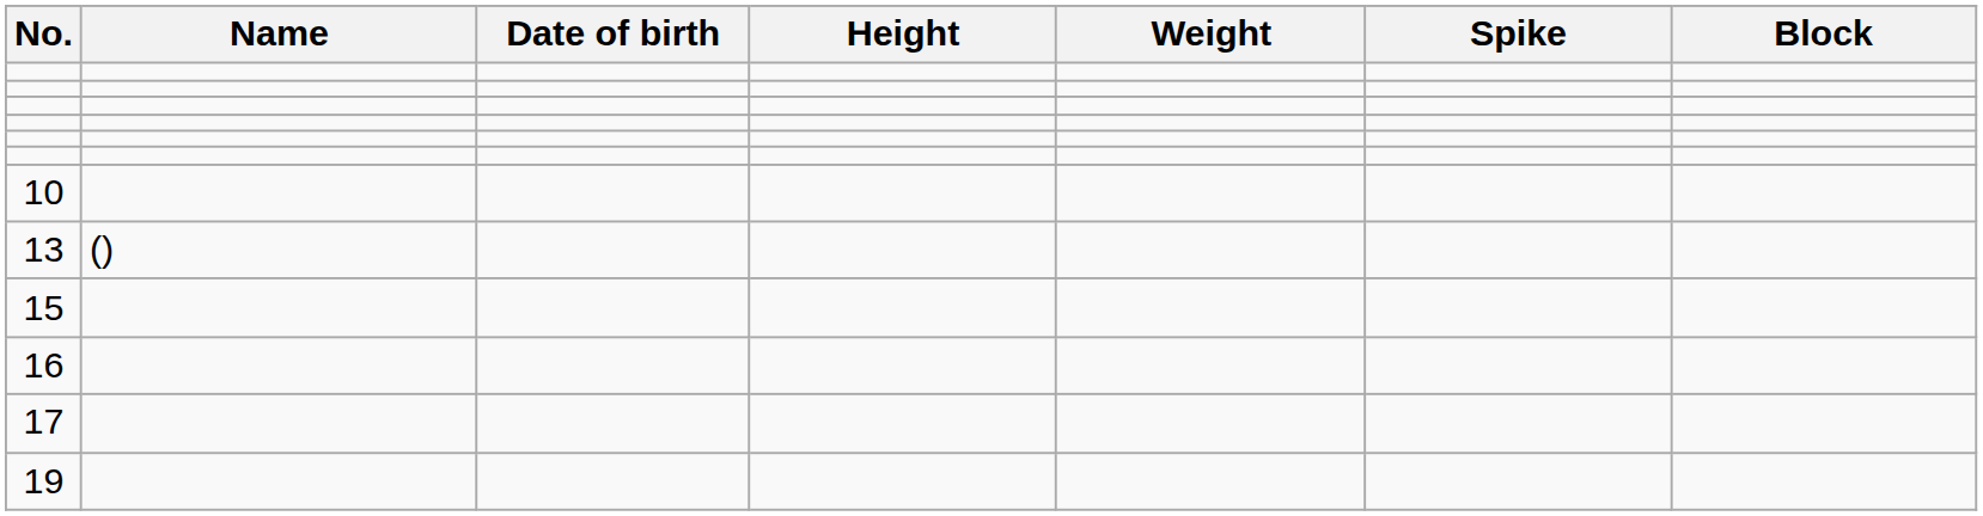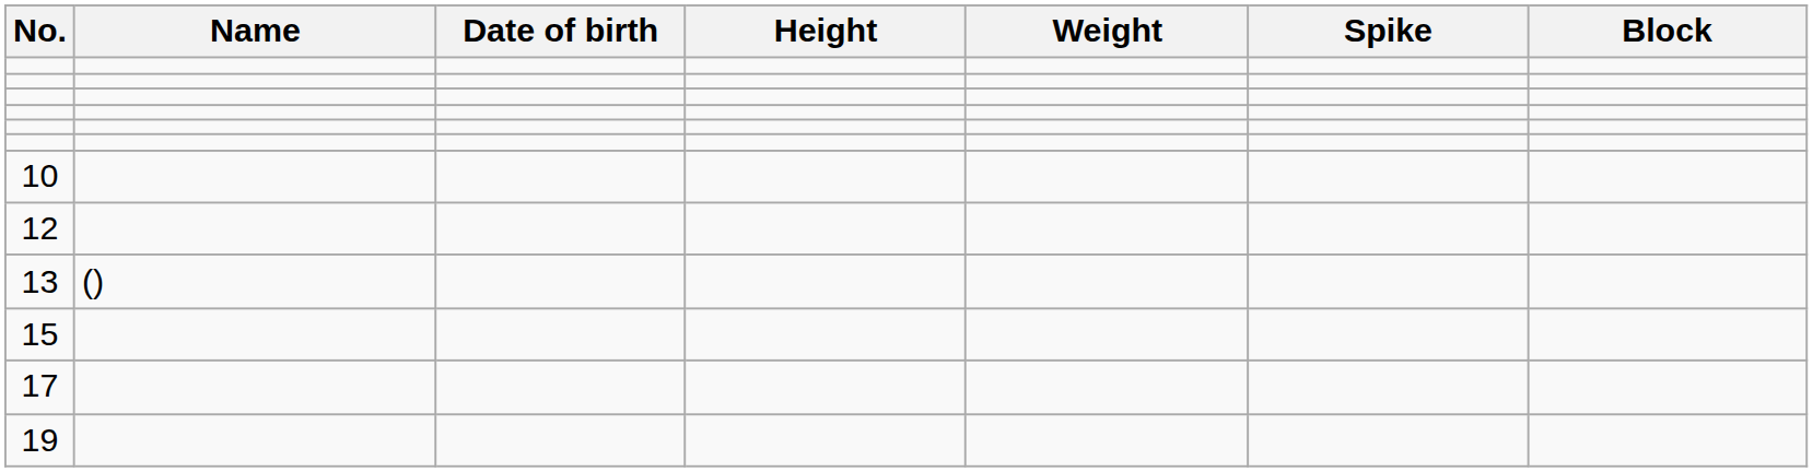+ row: 12
- row: 16
